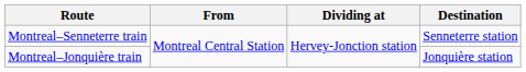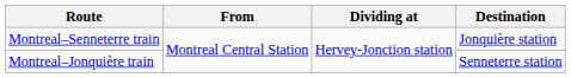Montreal–Senneterre train | Destination: Senneterre station -> Jonquière station
Montreal–Jonquière train | Destination: Jonquière station -> Senneterre station
